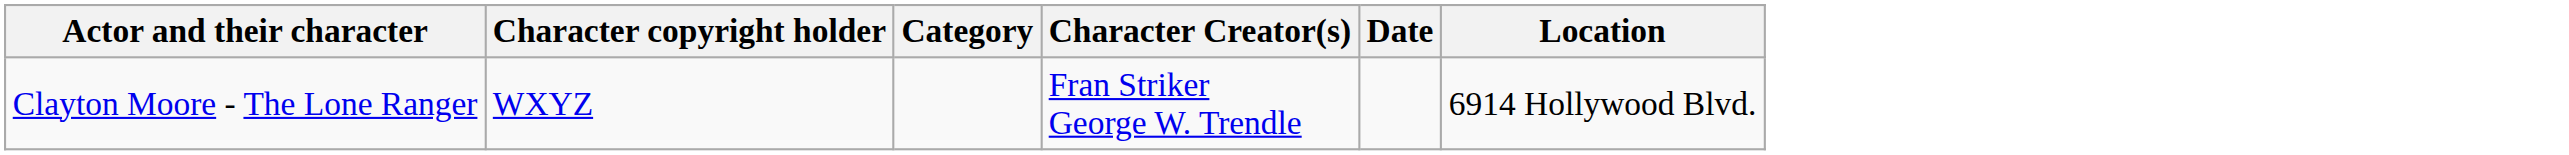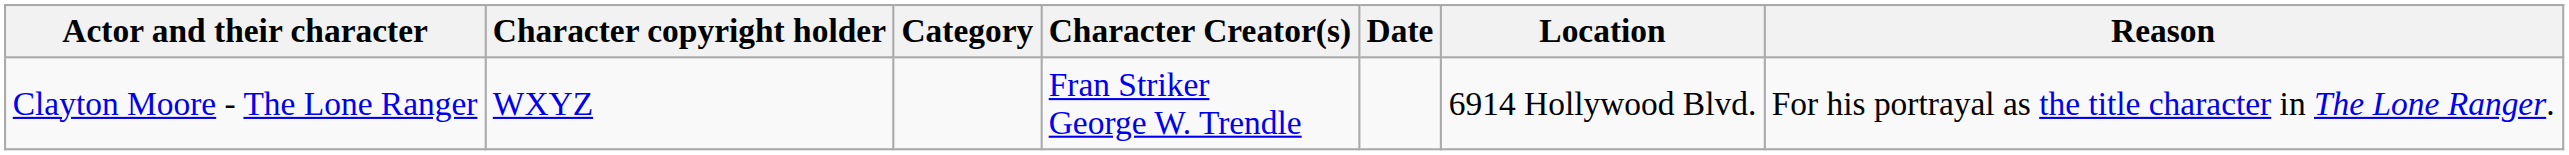+ column: Reason | For his portrayal as the title character in The Lone Ranger.
